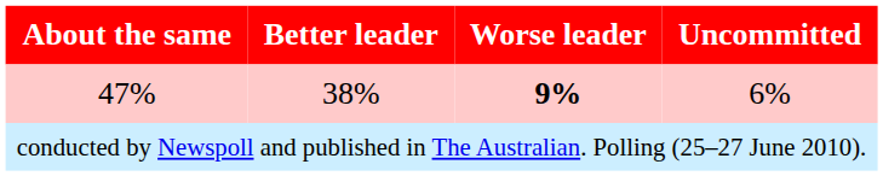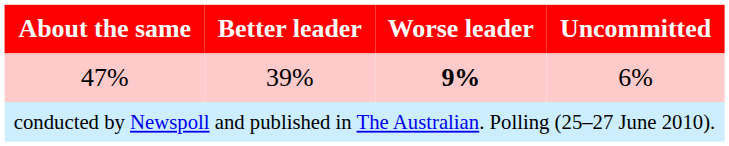47% | Better leader: 38% -> 39%
